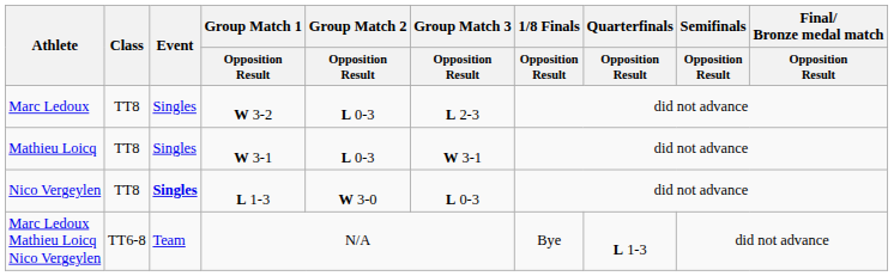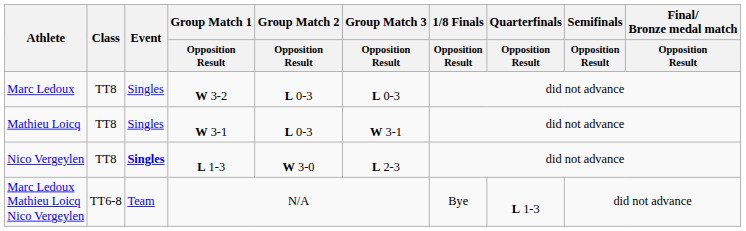Marc Ledoux | Group Match 3 / Opposition Result: L 2-3 -> L 0-3
Nico Vergeylen | Group Match 3 / Opposition Result: L 0-3 -> L 2-3
